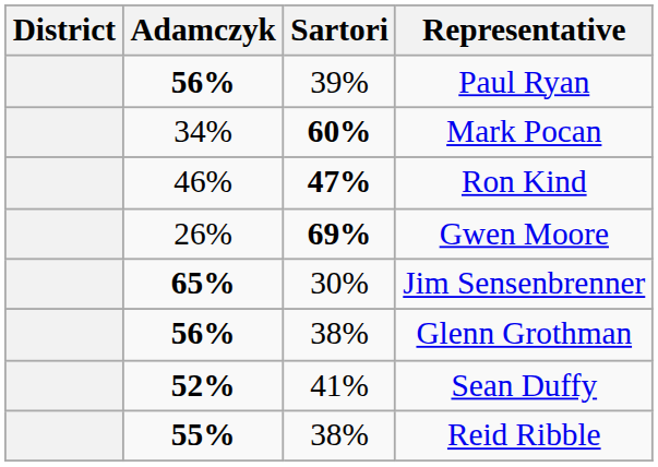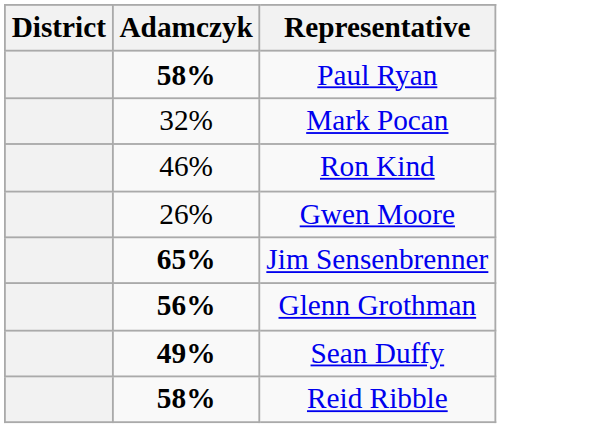- column: Sartori | 39% | 60% | 47% | 69% | 30% | 38% | 41% | 38%
Paul Ryan | Adamczyk: 56% -> 58%
Mark Pocan | Adamczyk: 34% -> 32%
Sean Duffy | Adamczyk: 52% -> 49%
Reid Ribble | Adamczyk: 55% -> 58%
